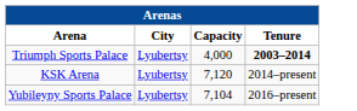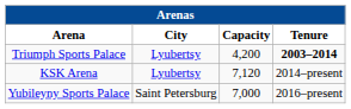Triumph Sports Palace | Capacity: 4,000 -> 4,200
Yubileyny Sports Palace | City: Lyubertsy -> Saint Petersburg
Yubileyny Sports Palace | Capacity: 7,104 -> 7,000
